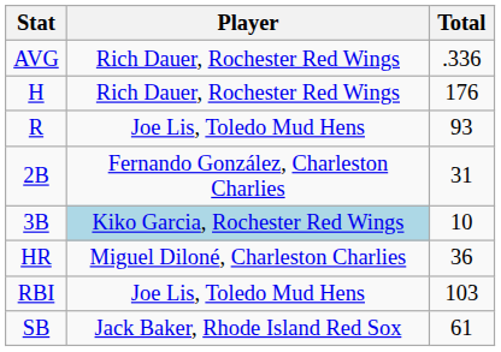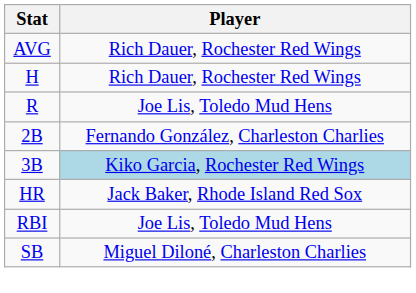- column: Total | .336 | 176 | 93 | 31 | 10 | 36 | 103 | 61
HR | Player: Miguel Diloné, Charleston Charlies -> Jack Baker, Rhode Island Red Sox
SB | Player: Jack Baker, Rhode Island Red Sox -> Miguel Diloné, Charleston Charlies
